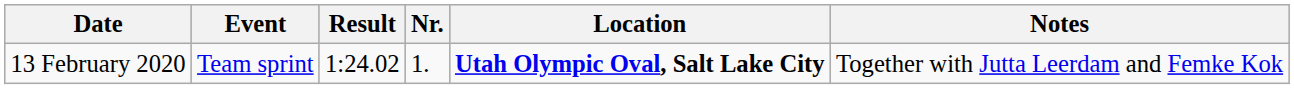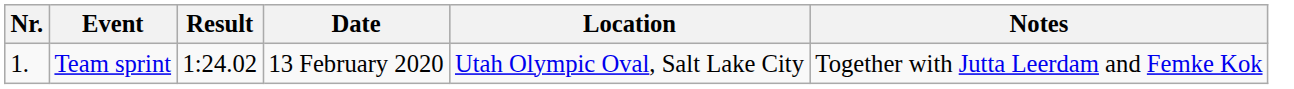columns swapped: Nr. <-> Date
Team sprint | Location: bold -> normal
